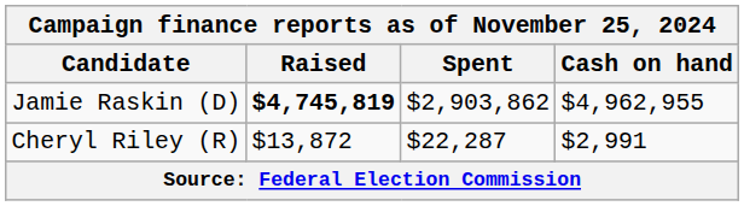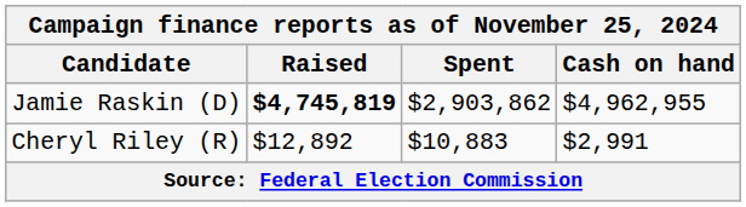Cheryl Riley (R) | Raised: $13,872 -> $12,892
Cheryl Riley (R) | Spent: $22,287 -> $10,883
